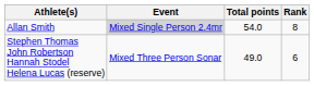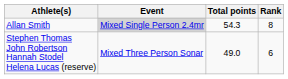Allan Smith | Total points: 54.0 -> 54.3
